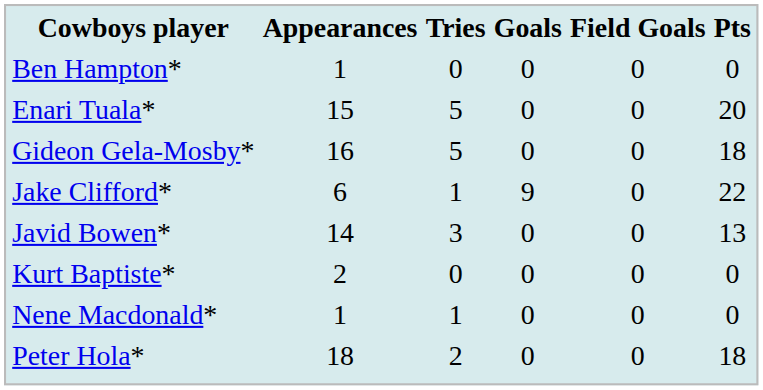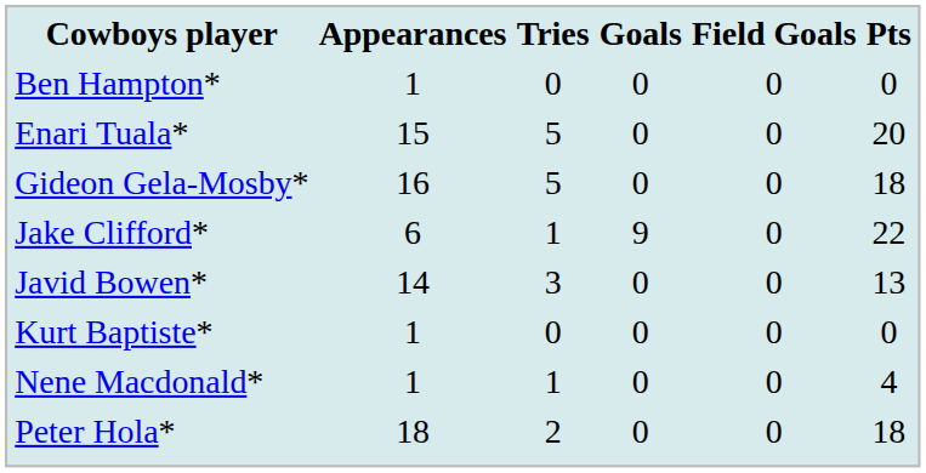Kurt Baptiste* | Appearances: 2 -> 1
Nene Macdonald* | Pts: 0 -> 4
